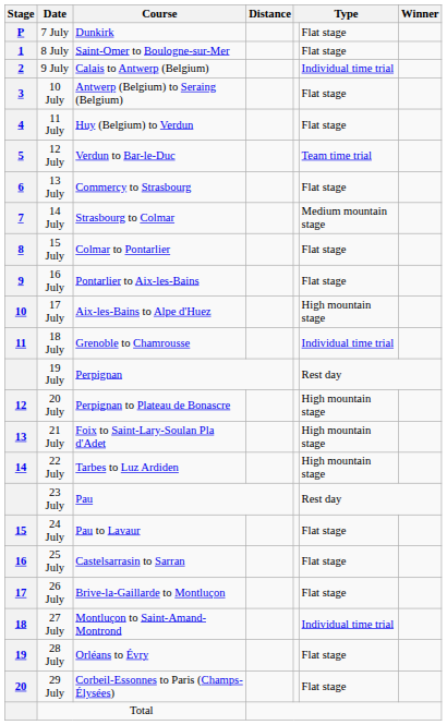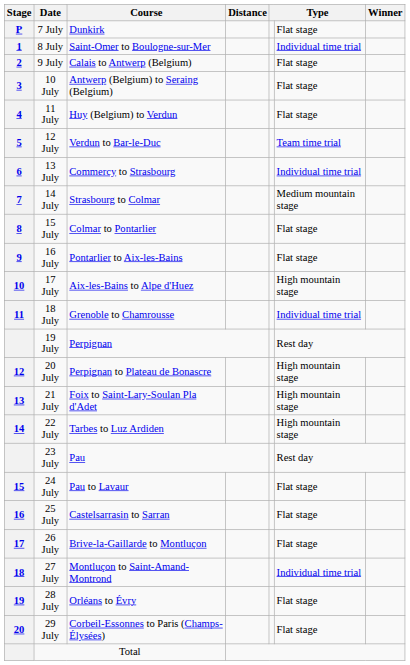8 July | column 6: Flat stage -> Individual time trial
9 July | column 6: Individual time trial -> Flat stage
13 July | column 6: Flat stage -> Individual time trial
